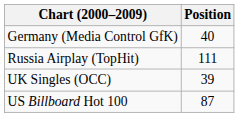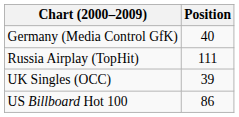US Billboard Hot 100 | Position: 87 -> 86
